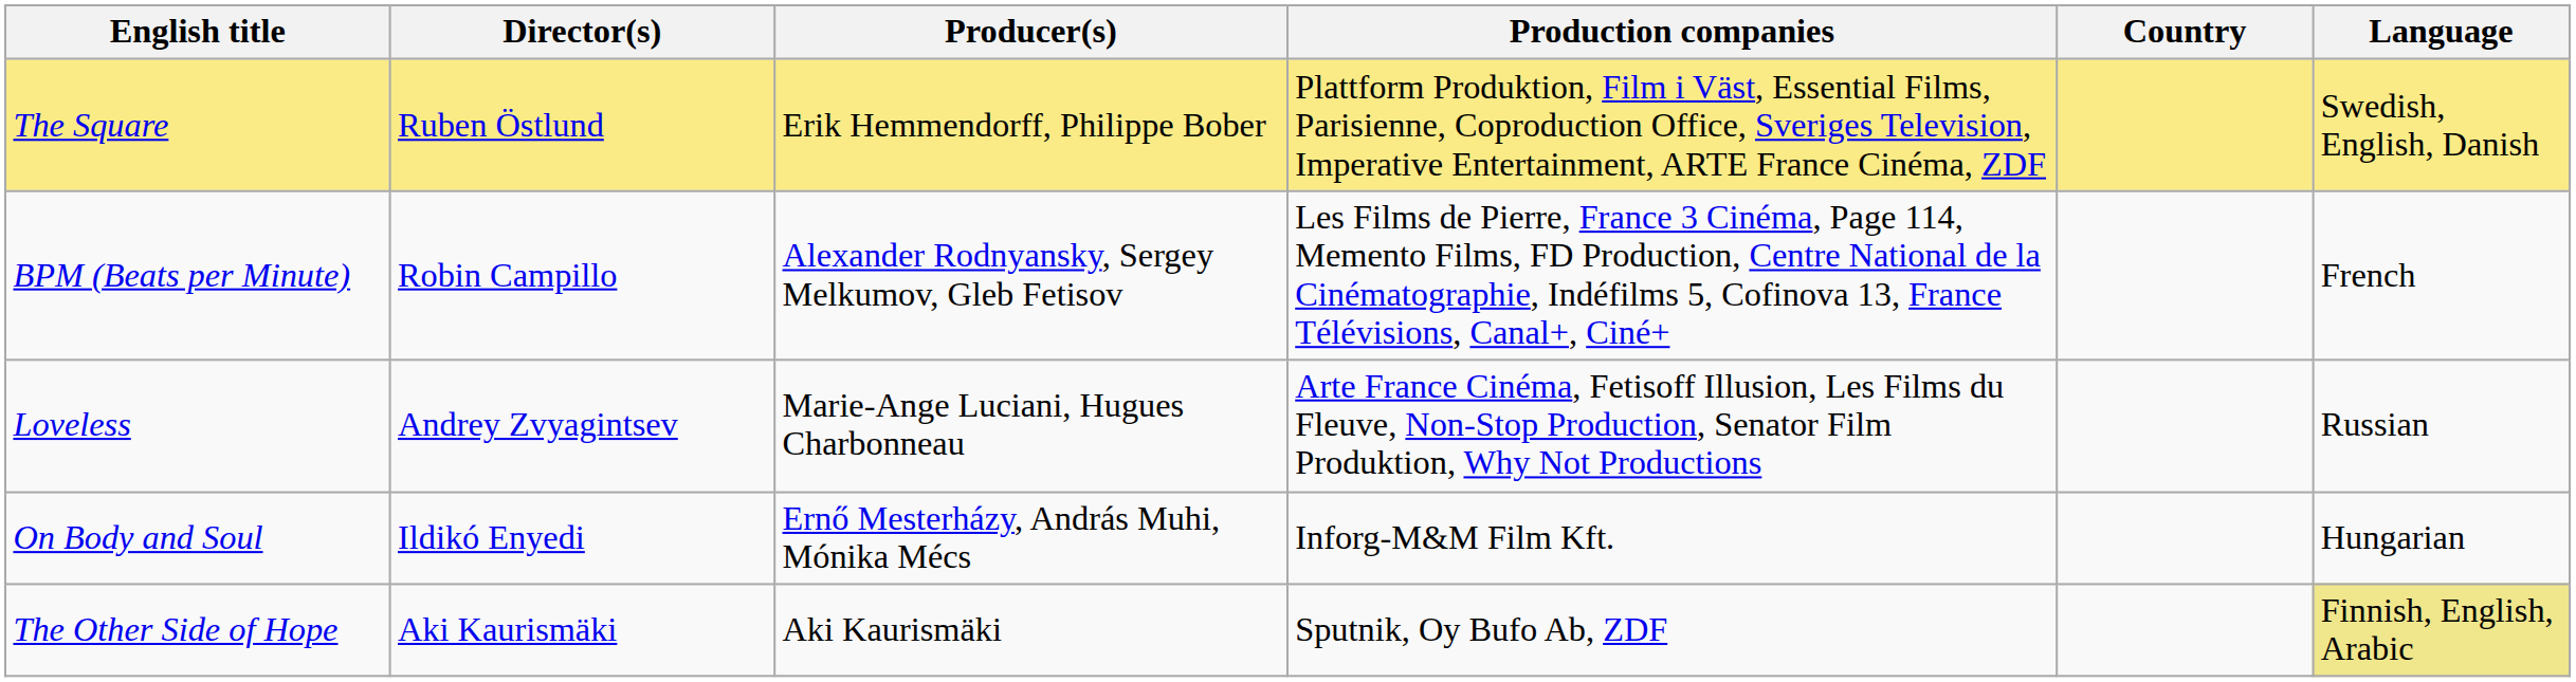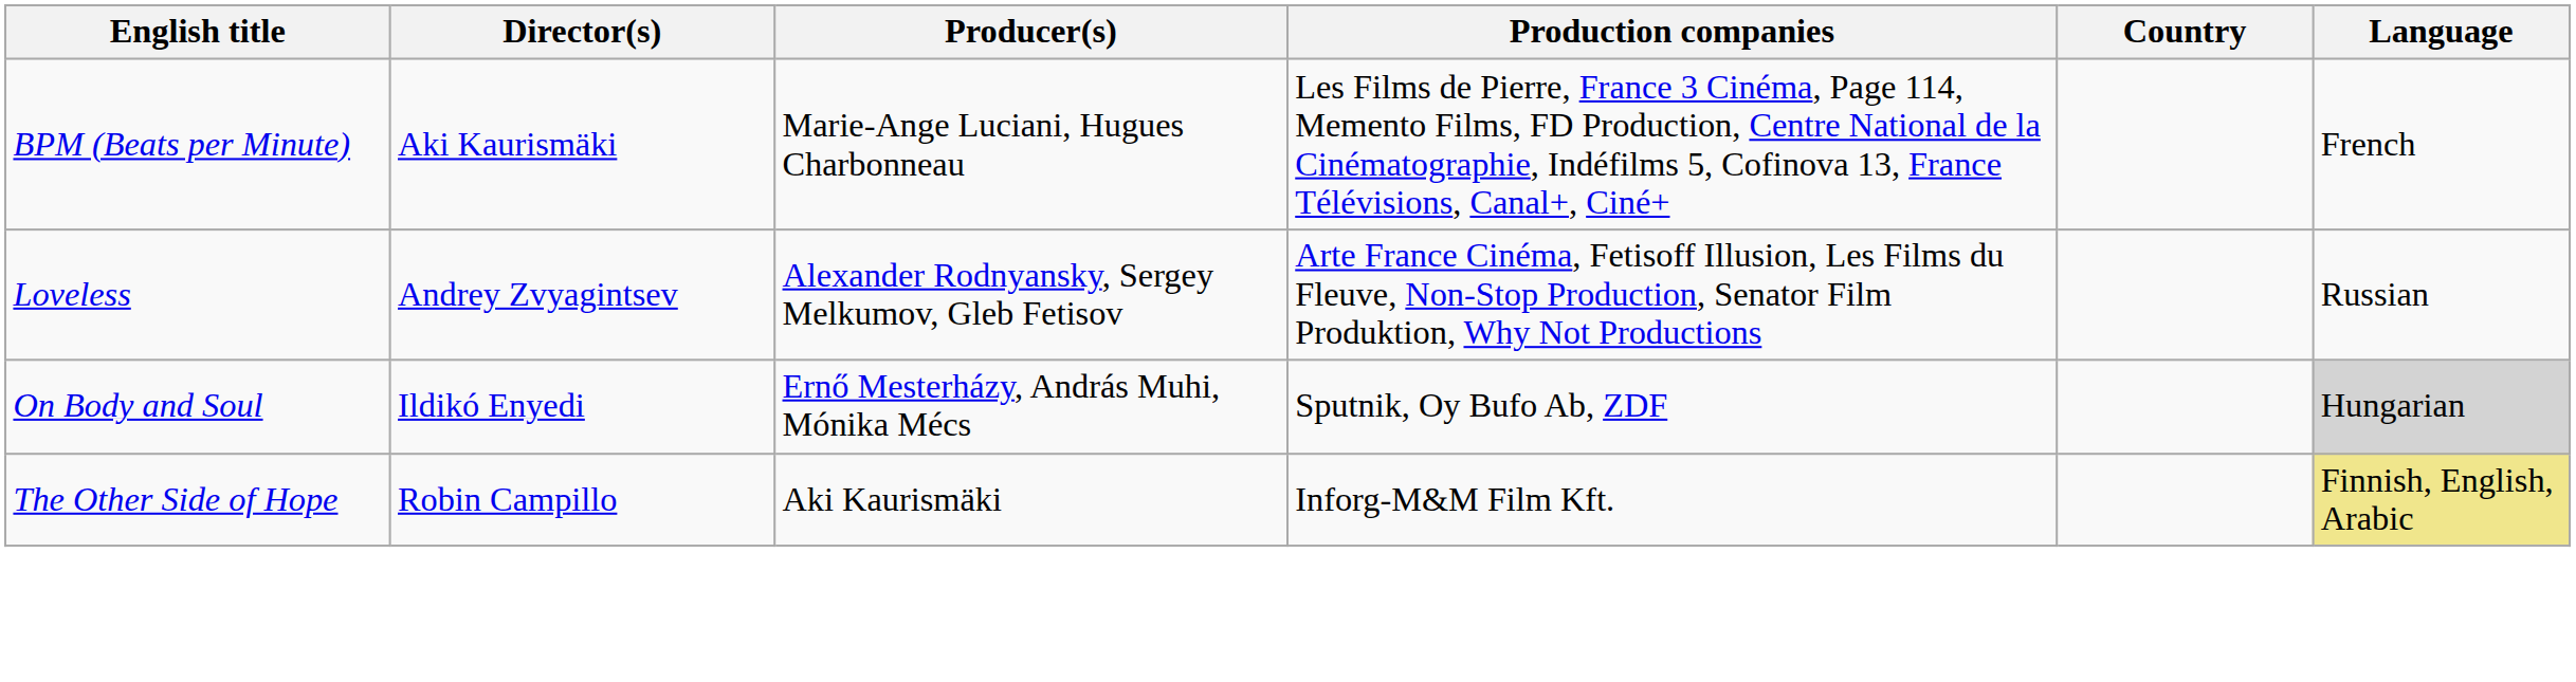- row: The Square | Ruben Östlund | Erik Hemmendorff, Philippe Bober | Plattform Produktion, Film i Väst, Essential Films, Parisienne, Coproduction Office, Sveriges Television, Imperative Entertainment, ARTE France Cinéma, ZDF | Swedish, English, Danish
BPM (Beats per Minute) | Director(s): Robin Campillo -> Aki Kaurismäki
BPM (Beats per Minute) | Producer(s): Alexander Rodnyansky, Sergey Melkumov, Gleb Fetisov -> Marie-Ange Luciani, Hugues Charbonneau
Loveless | Producer(s): Marie-Ange Luciani, Hugues Charbonneau -> Alexander Rodnyansky, Sergey Melkumov, Gleb Fetisov
On Body and Soul | Production companies: Inforg-M&M Film Kft. -> Sputnik, Oy Bufo Ab, ZDF
On Body and Soul | Language: no background -> lightgrey background
The Other Side of Hope | Director(s): Aki Kaurismäki -> Robin Campillo
The Other Side of Hope | Production companies: Sputnik, Oy Bufo Ab, ZDF -> Inforg-M&M Film Kft.
